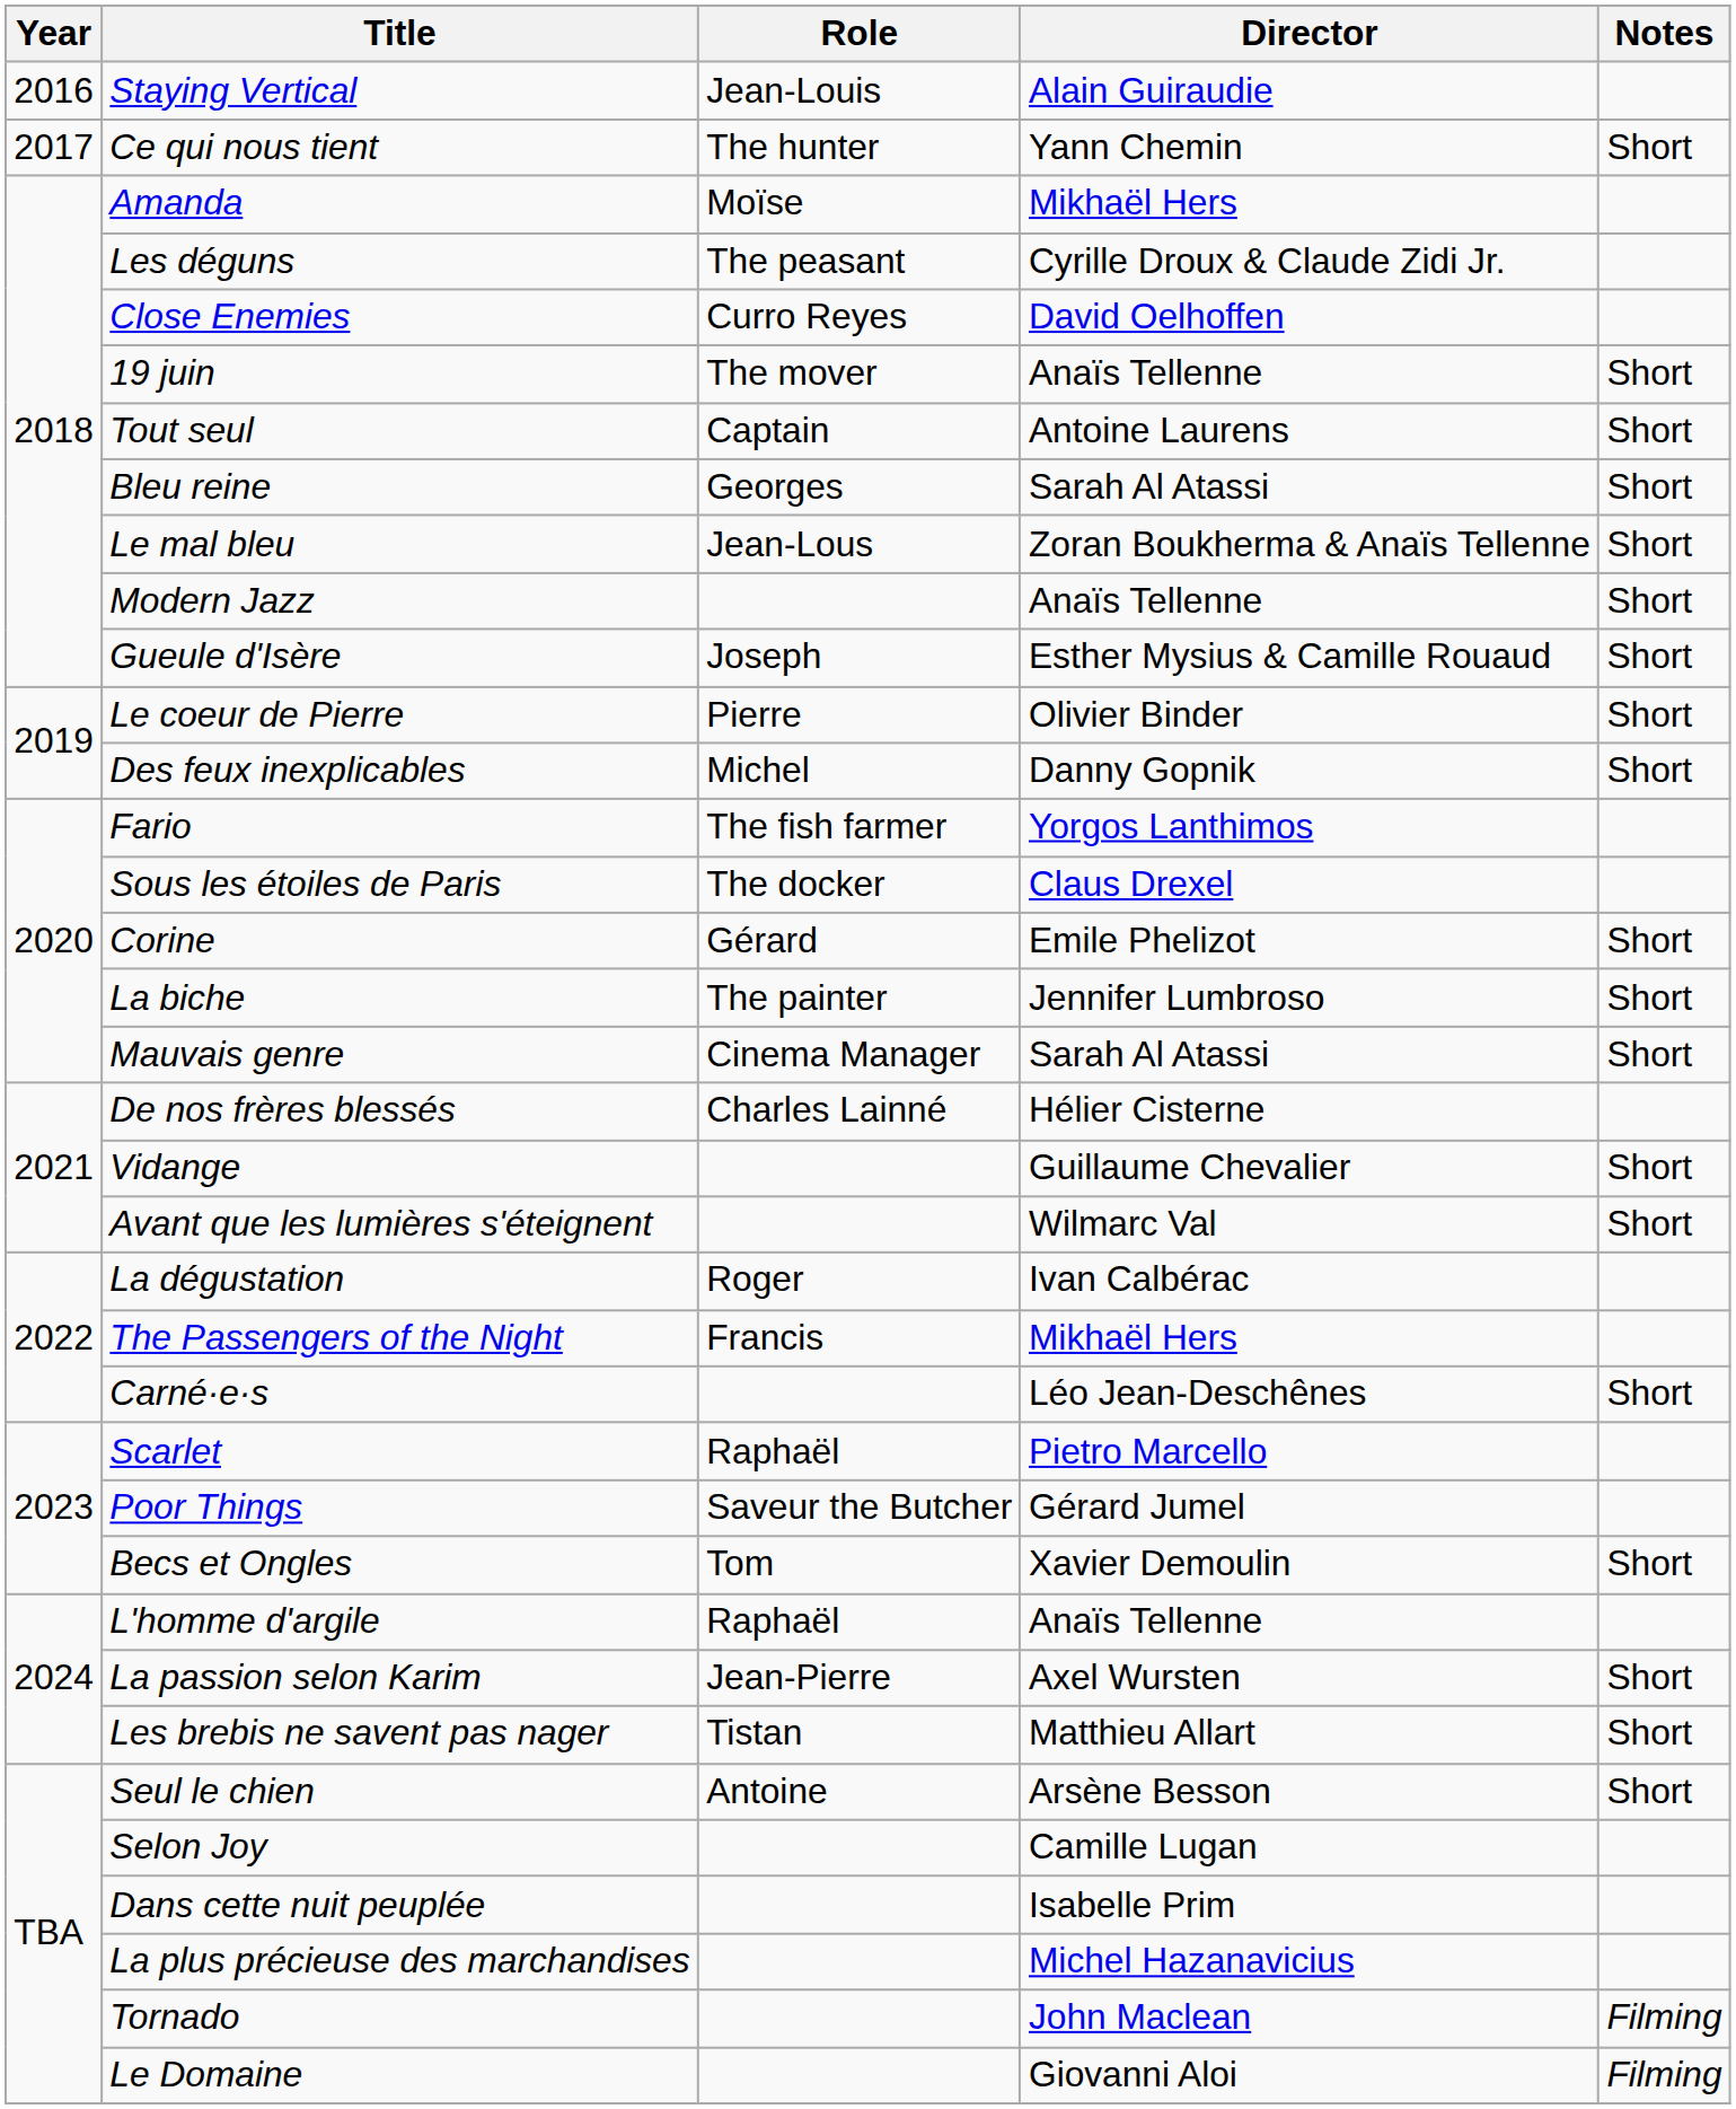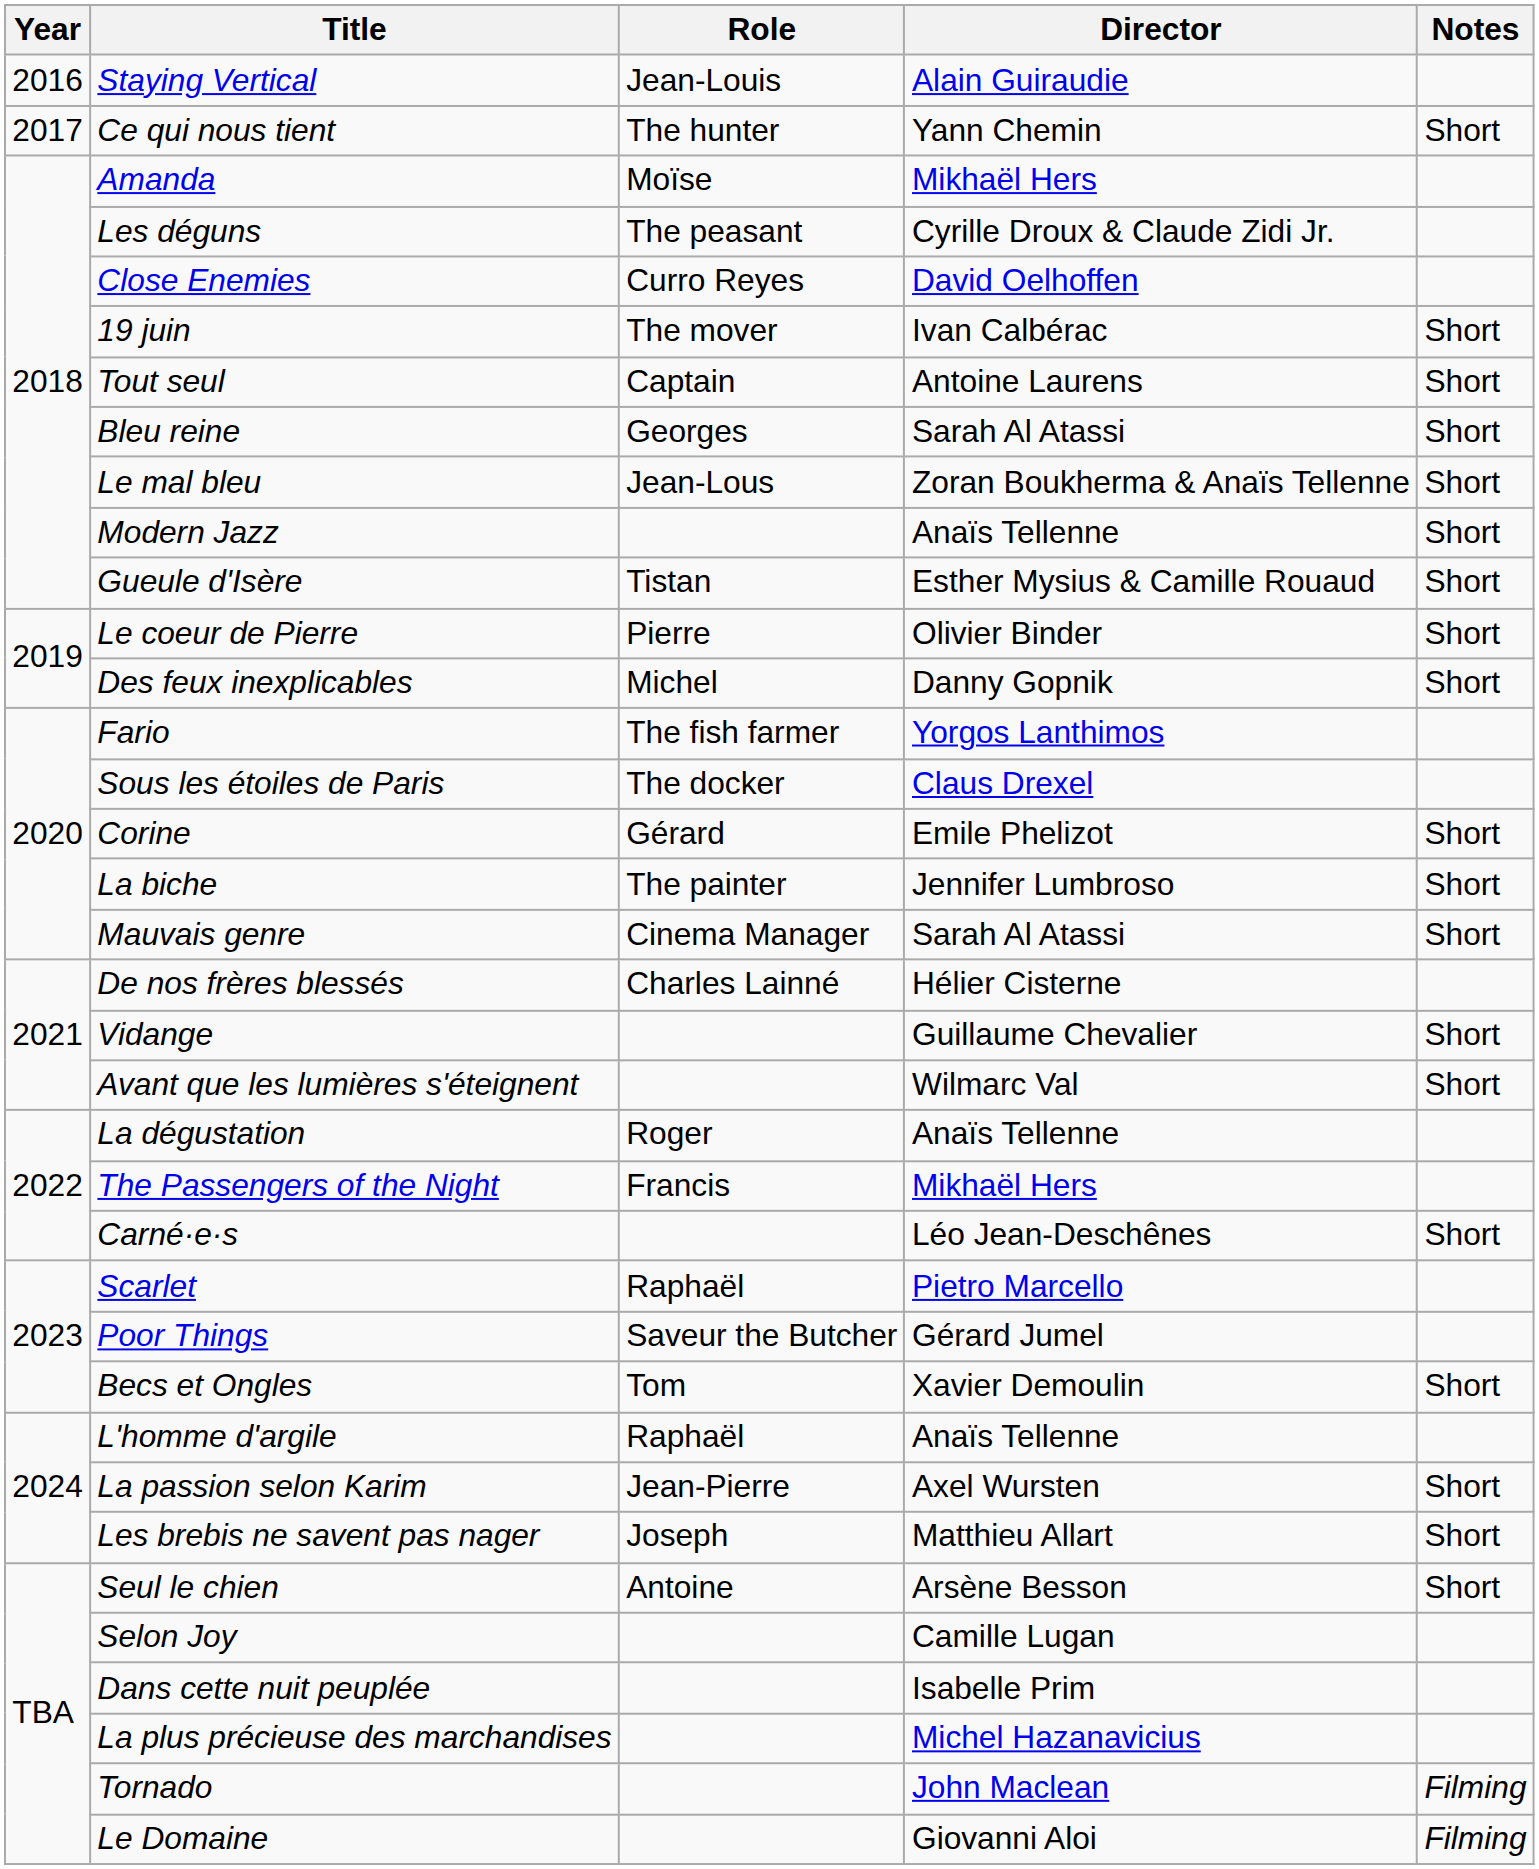19 juin | Director: Anaïs Tellenne -> Ivan Calbérac
Gueule d'Isère | Role: Joseph -> Tistan
La dégustation | Director: Ivan Calbérac -> Anaïs Tellenne
Les brebis ne savent pas nager | Role: Tistan -> Joseph
